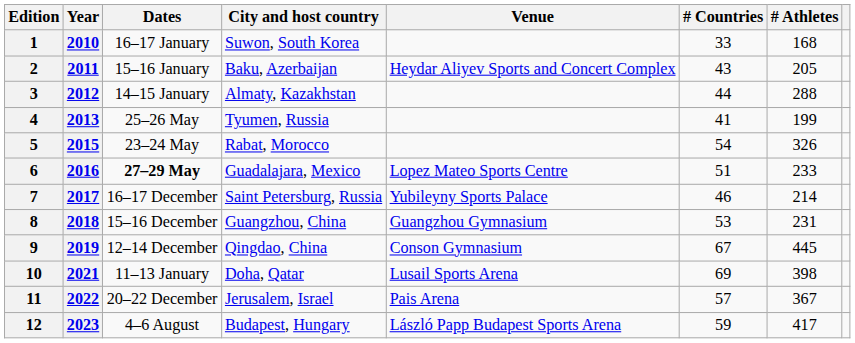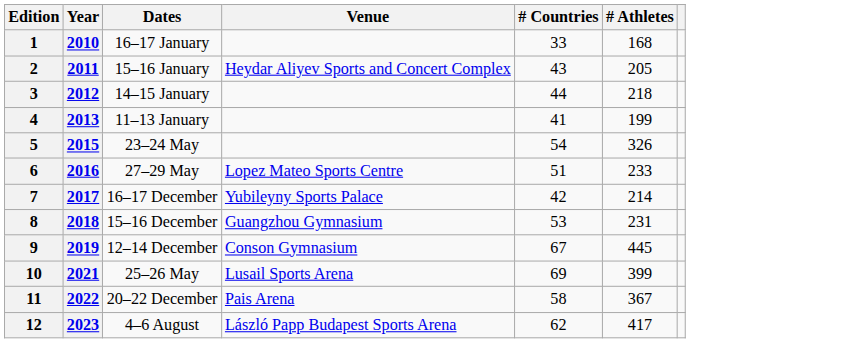- column: City and host country | Suwon, South Korea | Baku, Azerbaijan | Almaty, Kazakhstan | Tyumen, Russia | Rabat, Morocco | Guadalajara, Mexico | Saint Petersburg, Russia | Guangzhou, China | Qingdao, China | Doha, Qatar | Jerusalem, Israel | Budapest, Hungary
3 | # Athletes: 288 -> 218
4 | Dates: 25–26 May -> 11–13 January
6 | Dates: bold -> normal
7 | # Countries: 46 -> 42
10 | Dates: 11–13 January -> 25–26 May
10 | # Athletes: 398 -> 399
11 | # Countries: 57 -> 58
12 | # Countries: 59 -> 62
